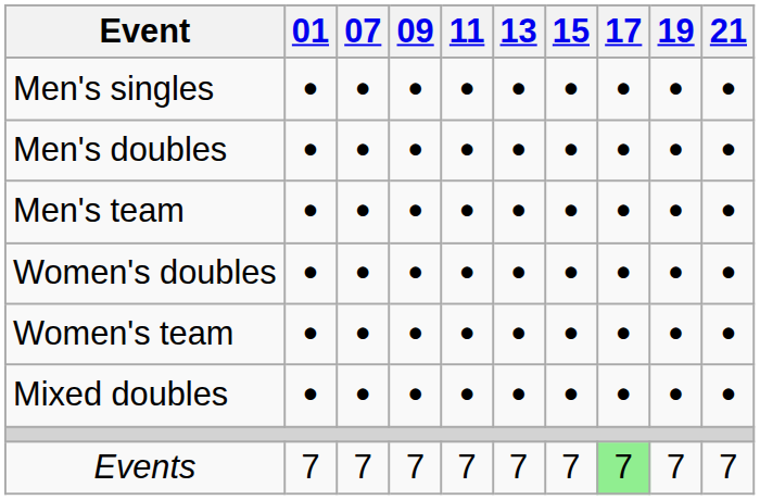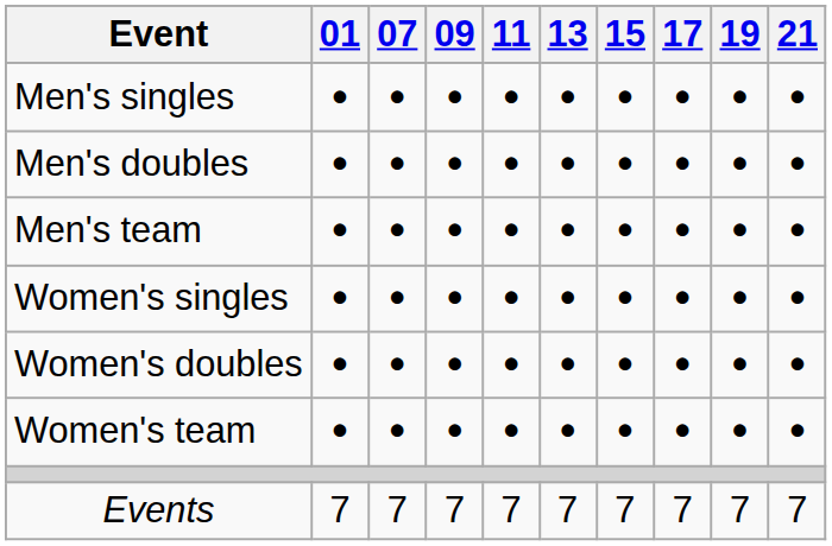+ row: Women's singles | • | • | • | • | • | • | • | • | •
- row: Mixed doubles | • | • | • | • | • | • | • | • | •
Events | 17: lightgreen background -> no background
